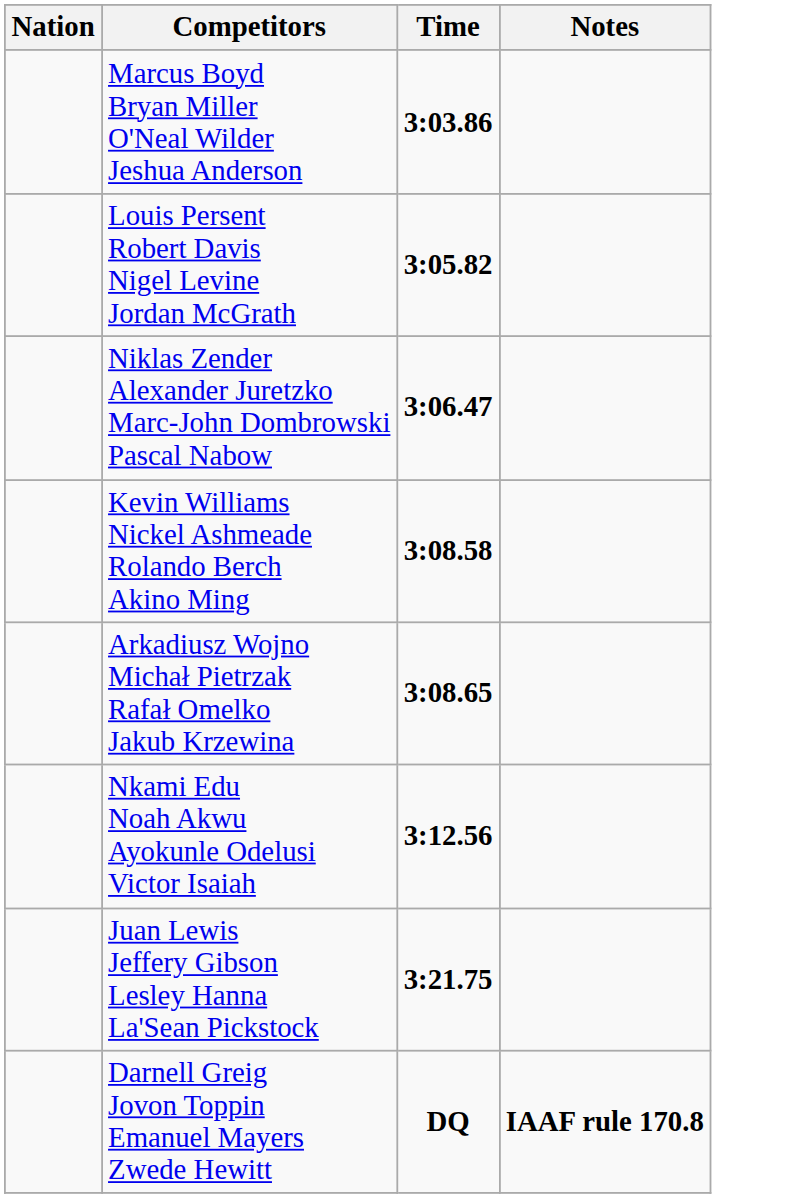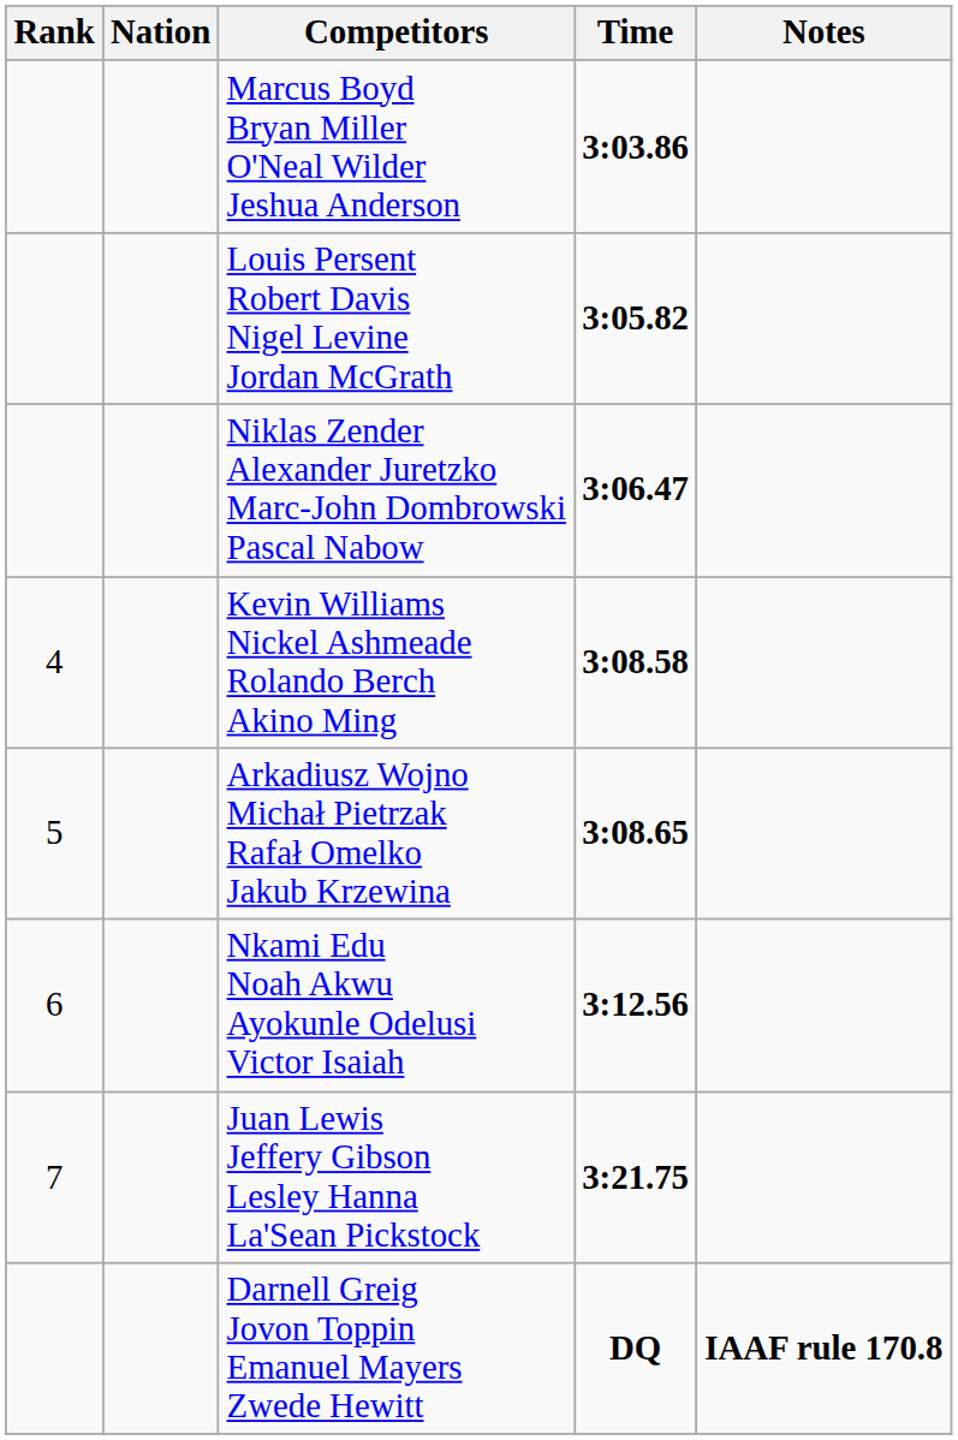+ column: Rank | 4 | 5 | 6 | 7
